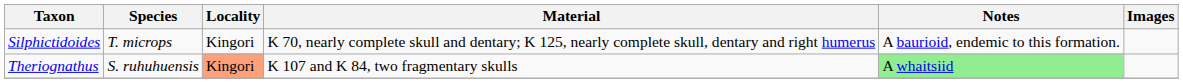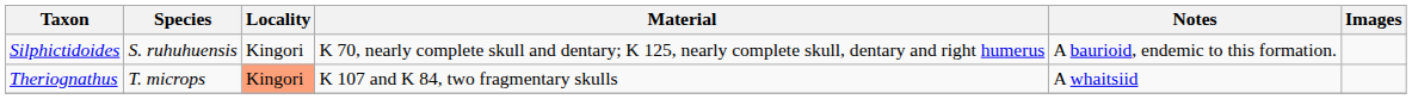Silphictidoides | Species: T. microps -> S. ruhuhuensis
Theriognathus | Species: S. ruhuhuensis -> T. microps
Theriognathus | Notes: lightgreen background -> no background
